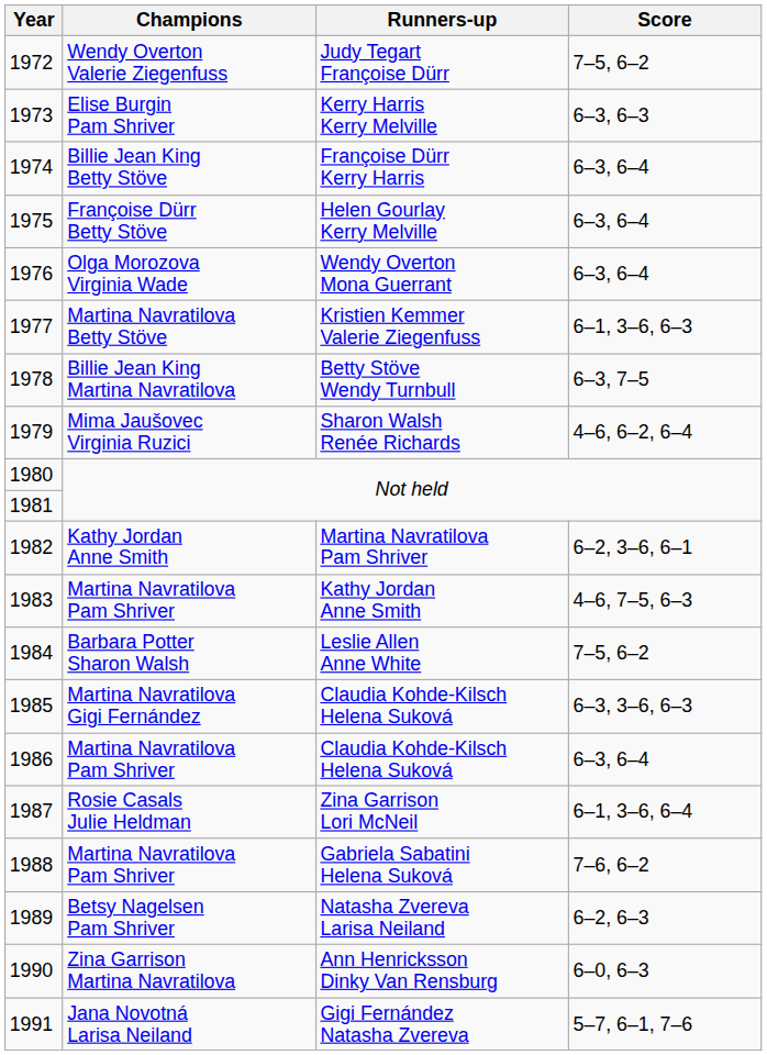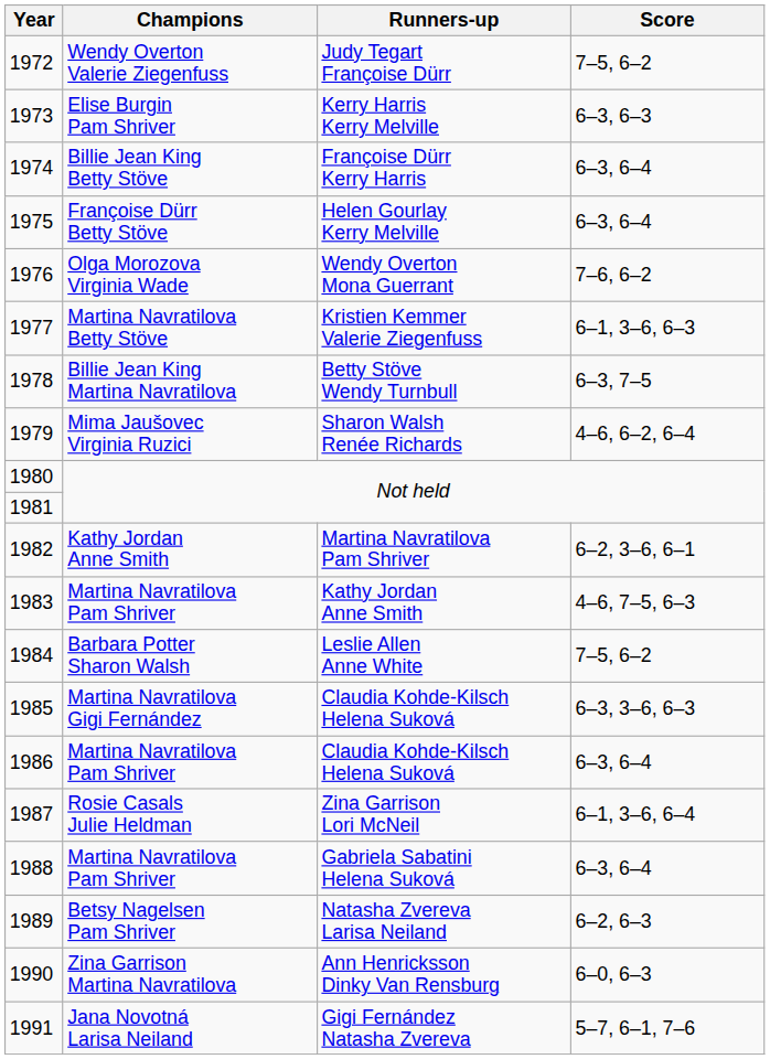Wendy Overton Mona Guerrant | Score: 6–3, 6–4 -> 7–6, 6–2
Gabriela Sabatini Helena Suková | Score: 7–6, 6–2 -> 6–3, 6–4
